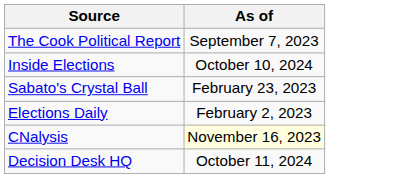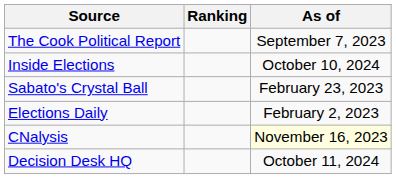+ column: Ranking
